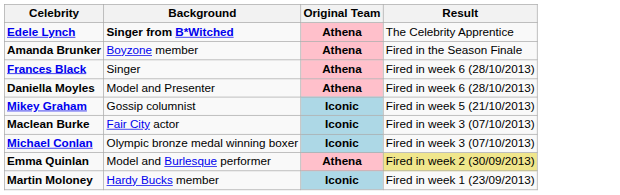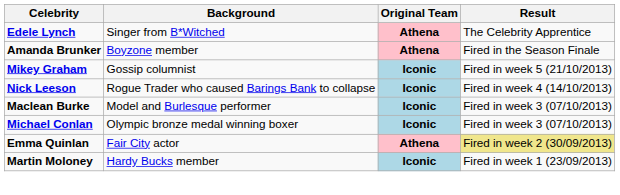Edele Lynch | Background: bold -> normal
- row: Frances Black | Singer | Athena | Fired in week 6 (28/10/2013)
- row: Daniella Moyles | Model and Presenter | Athena | Fired in week 6 (28/10/2013)
+ row: Nick Leeson | Rogue Trader who caused Barings Bank to collapse | Iconic | Fired in week 4 (14/10/2013)
Maclean Burke | Background: Fair City actor -> Model and Burlesque performer
Emma Quinlan | Background: Model and Burlesque performer -> Fair City actor
